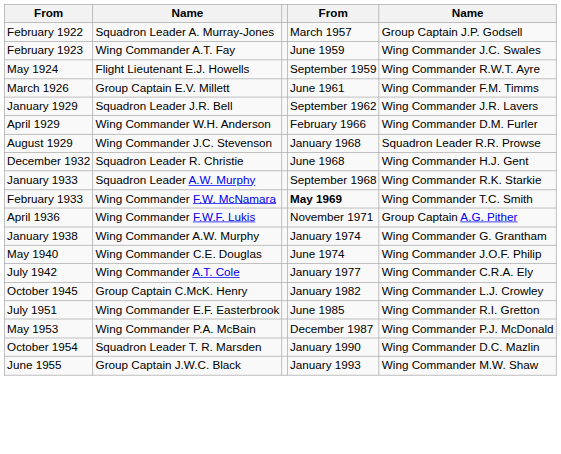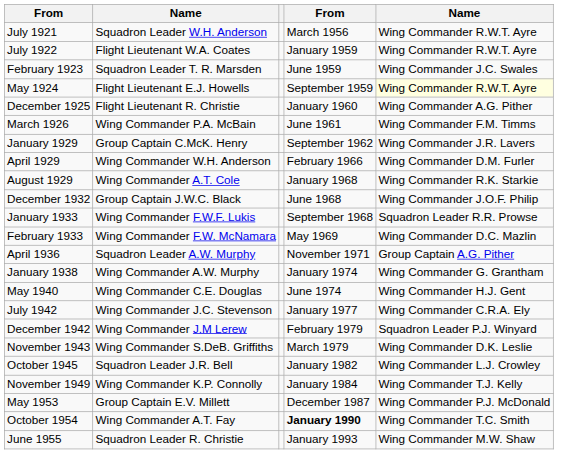+ row: July 1921 | Squadron Leader W.H. Anderson | March 1956 | Wing Commander R.W.T. Ayre
- row: February 1922 | Squadron Leader A. Murray-Jones | March 1957 | Group Captain J.P. Godsell
+ row: July 1922 | Flight Lieutenant W.A. Coates | January 1959 | Wing Commander R.W.T. Ayre
February 1923 | column 2: Wing Commander A.T. Fay -> Squadron Leader T. R. Marsden
May 1924 | column 5: no background -> lightyellow background
+ row: December 1925 | Flight Lieutenant R. Christie | January 1960 | Wing Commander A.G. Pither
March 1926 | column 2: Group Captain E.V. Millett -> Wing Commander P.A. McBain
January 1929 | column 2: Squadron Leader J.R. Bell -> Group Captain C.McK. Henry
August 1929 | column 2: Wing Commander J.C. Stevenson -> Wing Commander A.T. Cole
August 1929 | column 5: Squadron Leader R.R. Prowse -> Wing Commander R.K. Starkie
December 1932 | column 2: Squadron Leader R. Christie -> Group Captain J.W.C. Black
December 1932 | column 5: Wing Commander H.J. Gent -> Wing Commander J.O.F. Philip
January 1933 | column 2: Squadron Leader A.W. Murphy -> Wing Commander F.W.F. Lukis
January 1933 | column 5: Wing Commander R.K. Starkie -> Squadron Leader R.R. Prowse
February 1933 | column 4: bold -> normal
February 1933 | column 5: Wing Commander T.C. Smith -> Wing Commander D.C. Mazlin
April 1936 | column 2: Wing Commander F.W.F. Lukis -> Squadron Leader A.W. Murphy
May 1940 | column 5: Wing Commander J.O.F. Philip -> Wing Commander H.J. Gent
July 1942 | column 2: Wing Commander A.T. Cole -> Wing Commander J.C. Stevenson
+ row: December 1942 | Wing Commander J.M Lerew | February 1979 | Squadron Leader P.J. Winyard
+ row: November 1943 | Wing Commander S.DeB. Griffiths | March 1979 | Wing Commander D.K. Leslie
October 1945 | column 2: Group Captain C.McK. Henry -> Squadron Leader J.R. Bell
+ row: November 1949 | Wing Commander K.P. Connolly | January 1984 | Wing Commander T.J. Kelly
- row: July 1951 | Wing Commander E.F. Easterbrook | June 1985 | Wing Commander R.I. Gretton
May 1953 | column 2: Wing Commander P.A. McBain -> Group Captain E.V. Millett
October 1954 | column 2: Squadron Leader T. R. Marsden -> Wing Commander A.T. Fay
October 1954 | column 4: normal -> bold
October 1954 | column 5: Wing Commander D.C. Mazlin -> Wing Commander T.C. Smith
June 1955 | column 2: Group Captain J.W.C. Black -> Squadron Leader R. Christie
